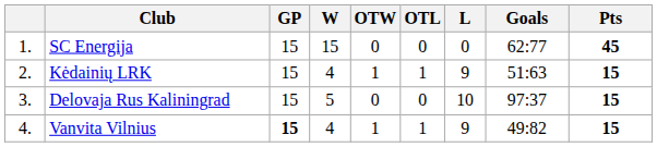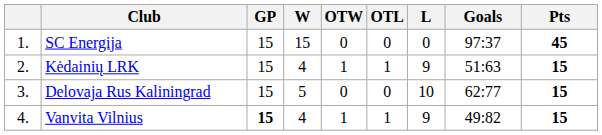SC Energija | Goals: 62:77 -> 97:37
Delovaja Rus Kaliningrad | Goals: 97:37 -> 62:77
